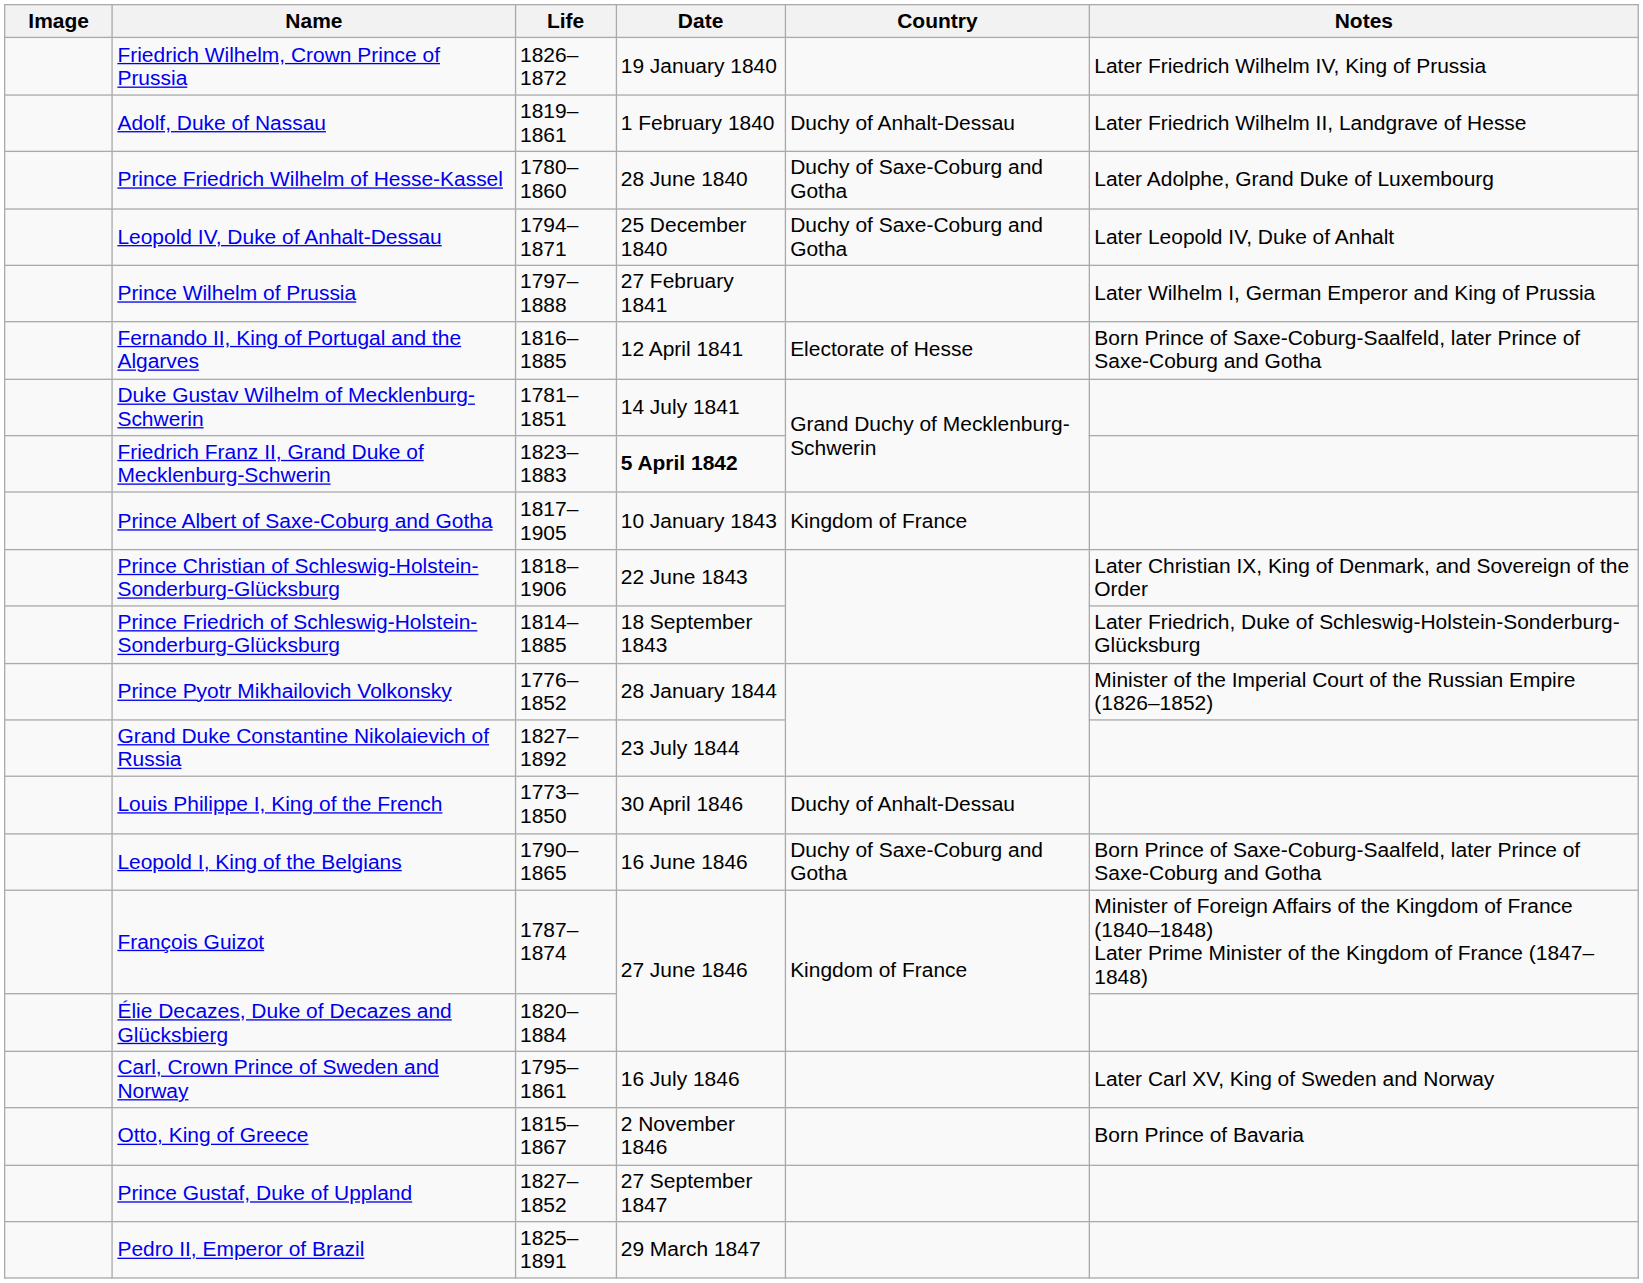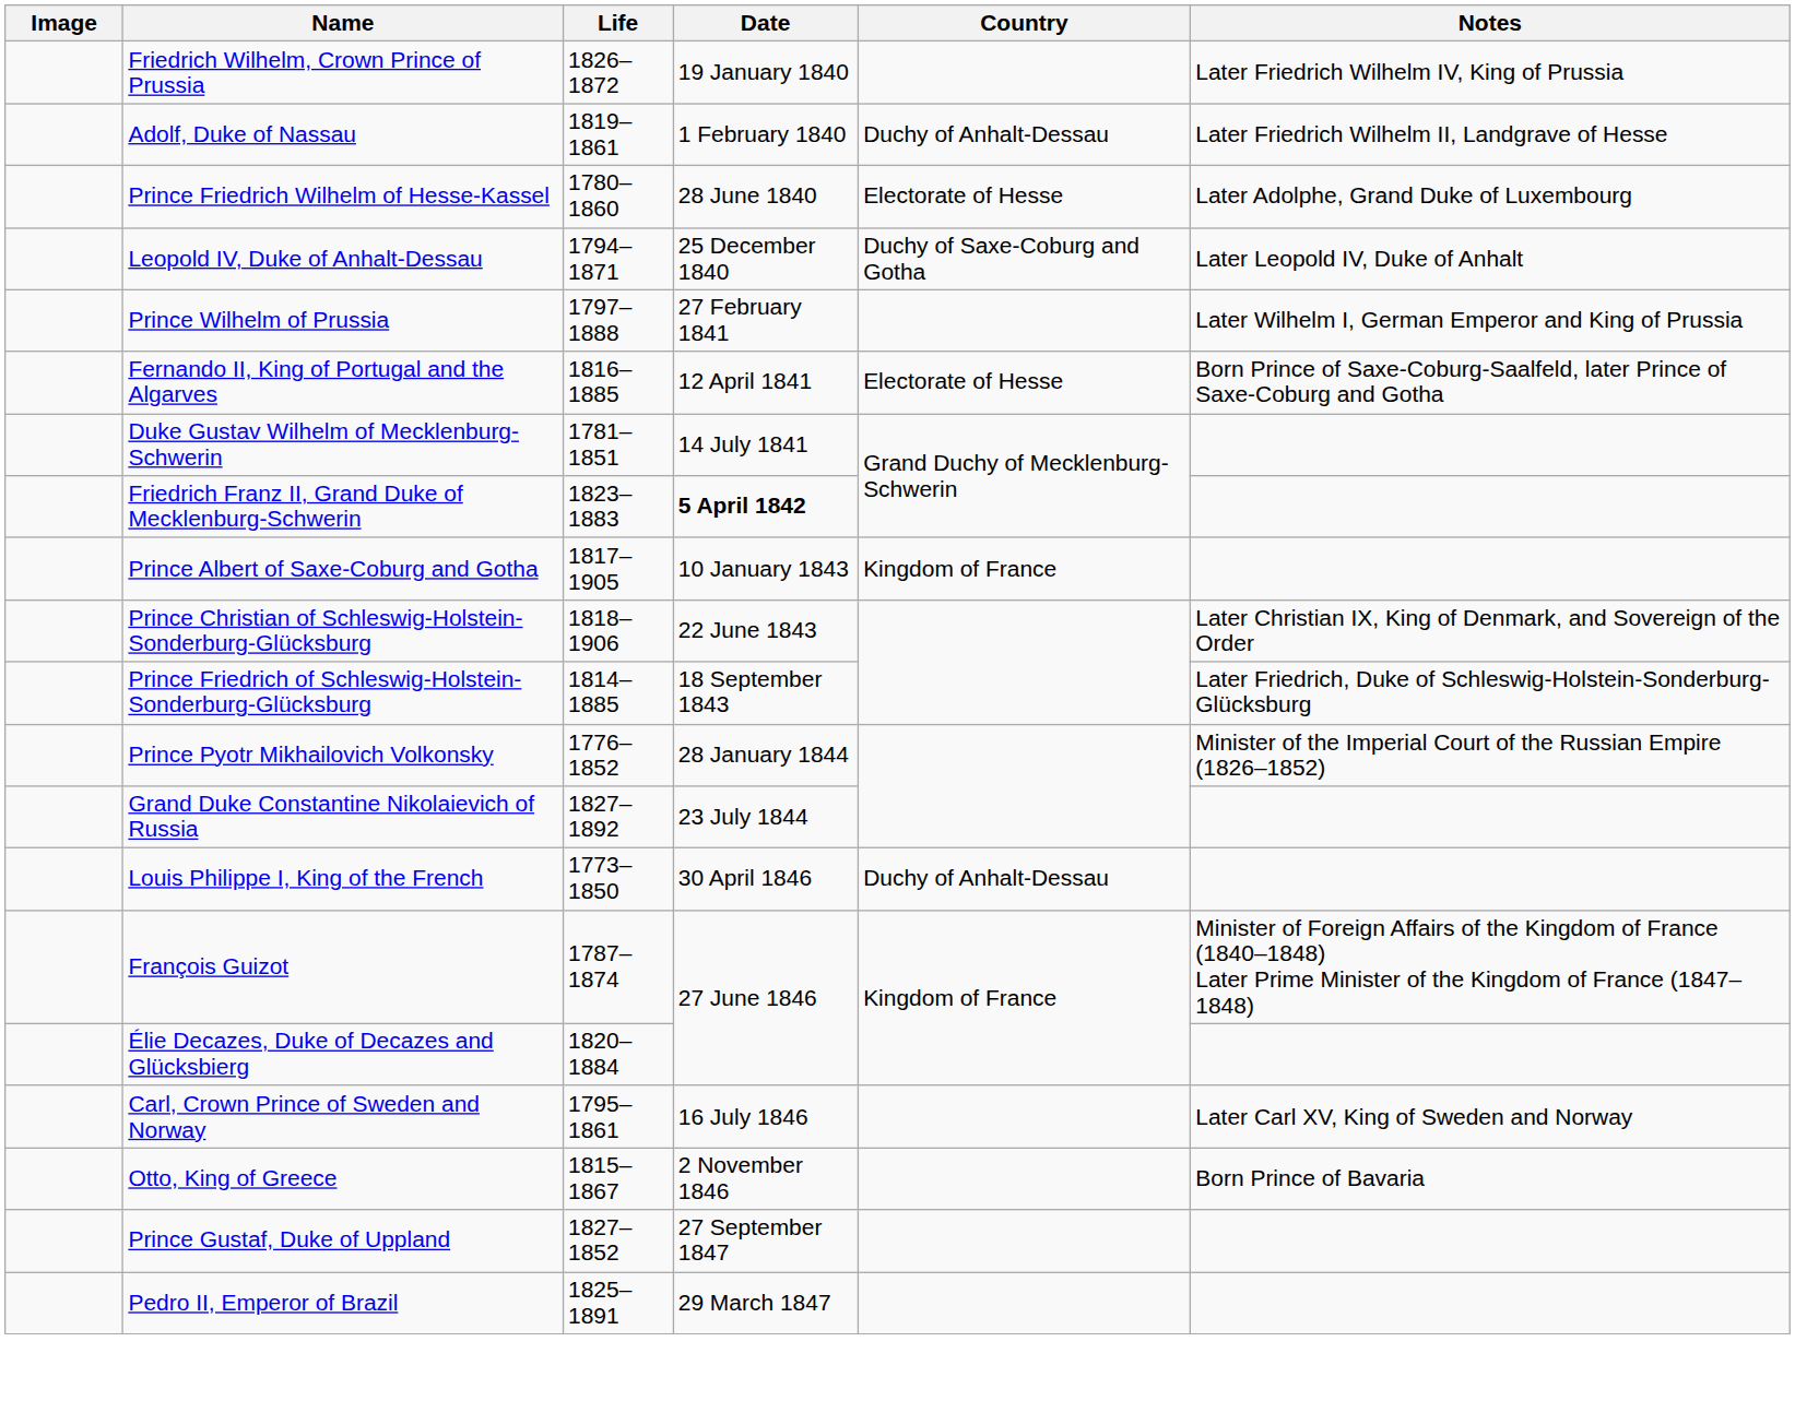Prince Friedrich Wilhelm of Hesse-Kassel | Country: Duchy of Saxe-Coburg and Gotha -> Electorate of Hesse
- row: Leopold I, King of the Belgians | 1790–1865 | 16 June 1846 | Duchy of Saxe-Coburg and Gotha | Born Prince of Saxe-Coburg-Saalfeld, later Prince of Saxe-Coburg and Gotha
